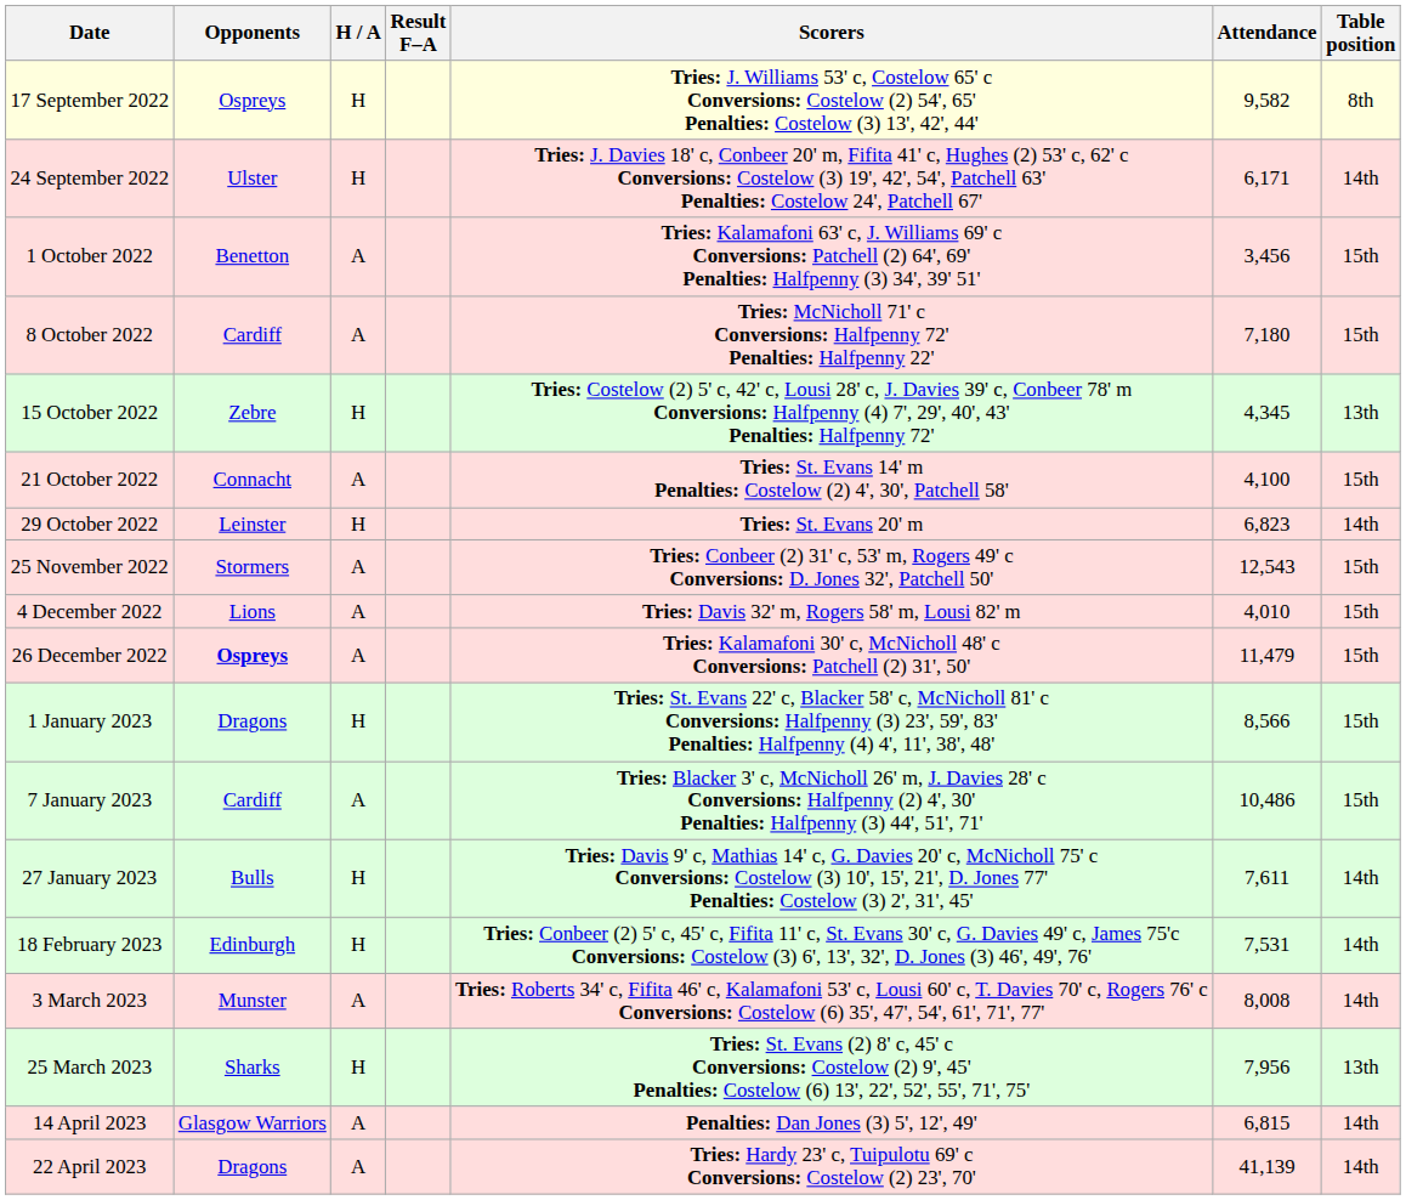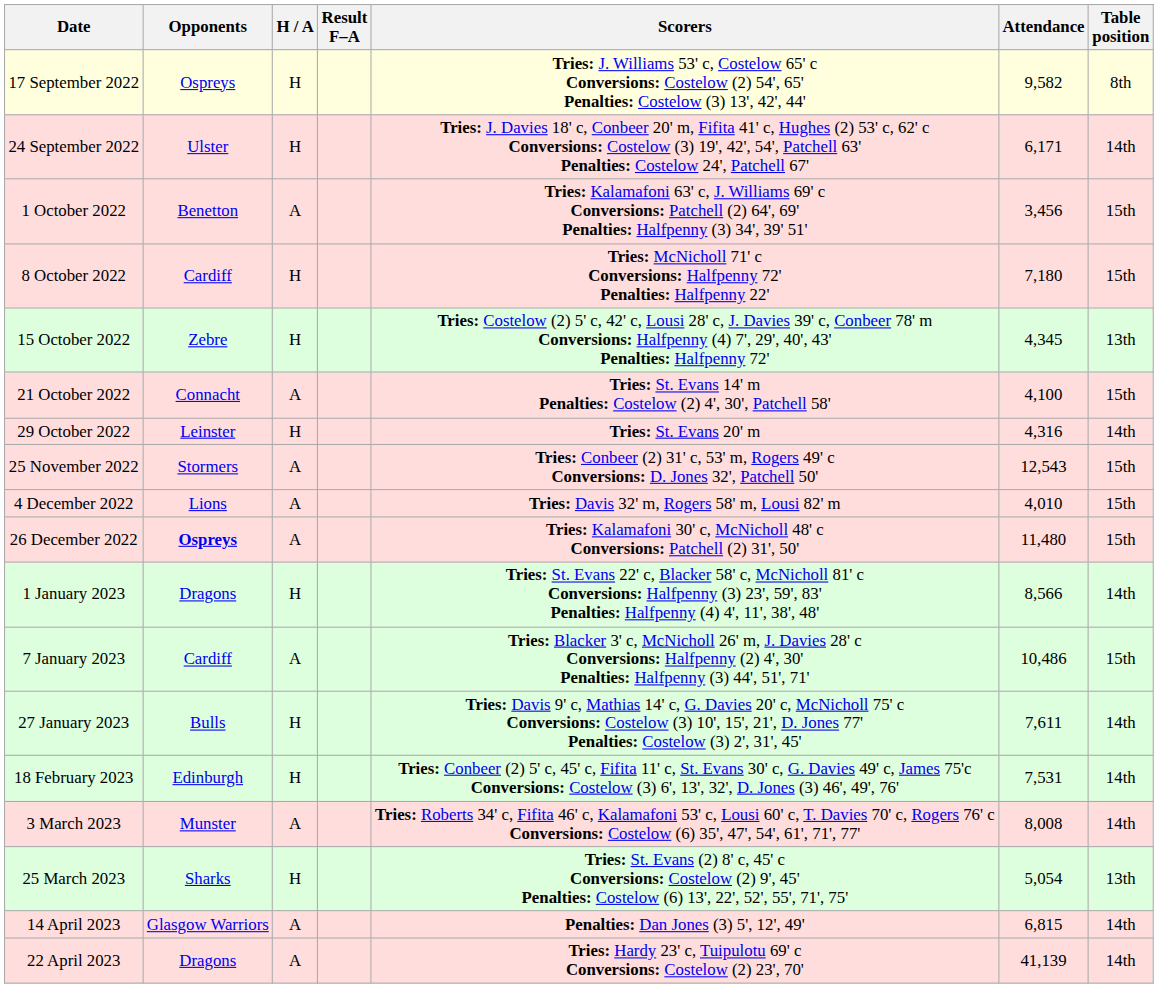8 October 2022 | H / A: A -> H
29 October 2022 | Attendance: 6,823 -> 4,316
26 December 2022 | Attendance: 11,479 -> 11,480
1 January 2023 | Table position: 15th -> 14th
25 March 2023 | Attendance: 7,956 -> 5,054
